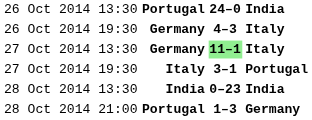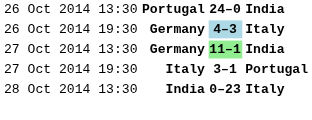26 Oct 2014 19:30 | column 3: no background -> lightblue background
27 Oct 2014 13:30 | column 4: Italy -> India
28 Oct 2014 13:30 | column 4: India -> Italy
- row: 28 Oct 2014 21:00 | Portugal | 1–3 | Germany
